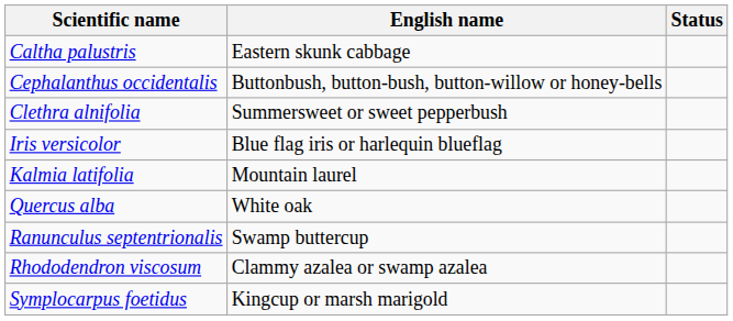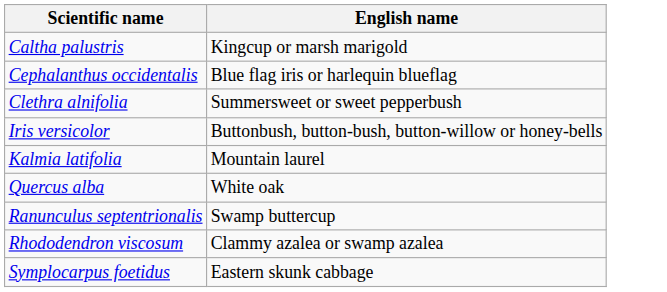- column: Status
Caltha palustris | English name: Eastern skunk cabbage -> Kingcup or marsh marigold
Cephalanthus occidentalis | English name: Buttonbush, button-bush, button-willow or honey-bells -> Blue flag iris or harlequin blueflag
Iris versicolor | English name: Blue flag iris or harlequin blueflag -> Buttonbush, button-bush, button-willow or honey-bells
Symplocarpus foetidus | English name: Kingcup or marsh marigold -> Eastern skunk cabbage
